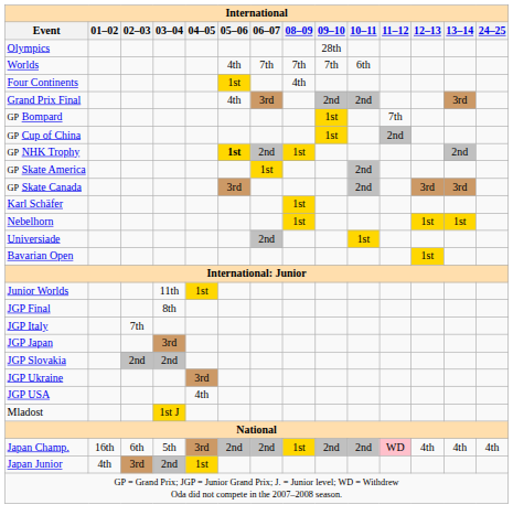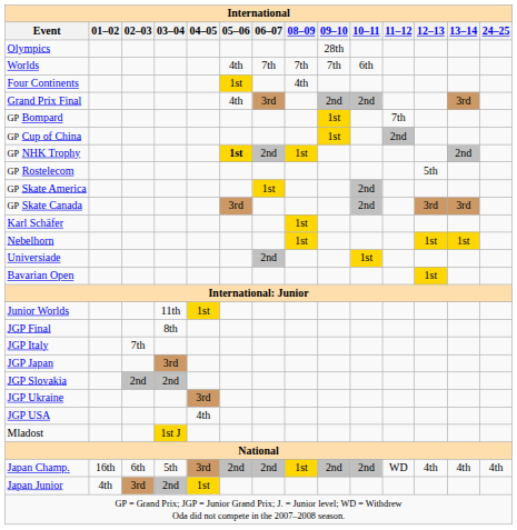+ row: GP Rostelecom | 5th
Japan Champ. | 11–12: pink background -> no background
